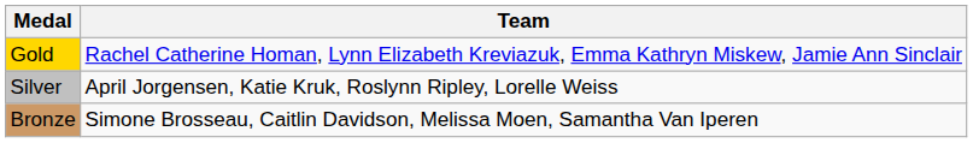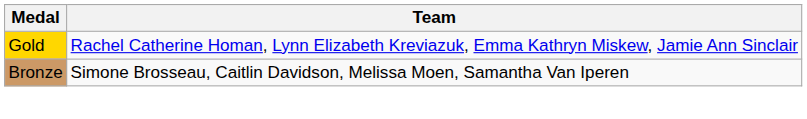- row: Silver | April Jorgensen, Katie Kruk, Roslynn Ripley, Lorelle Weiss
